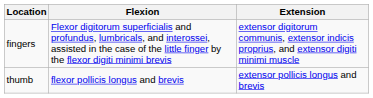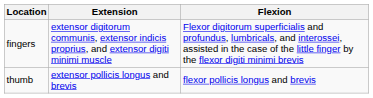columns swapped: Flexion <-> Extension
